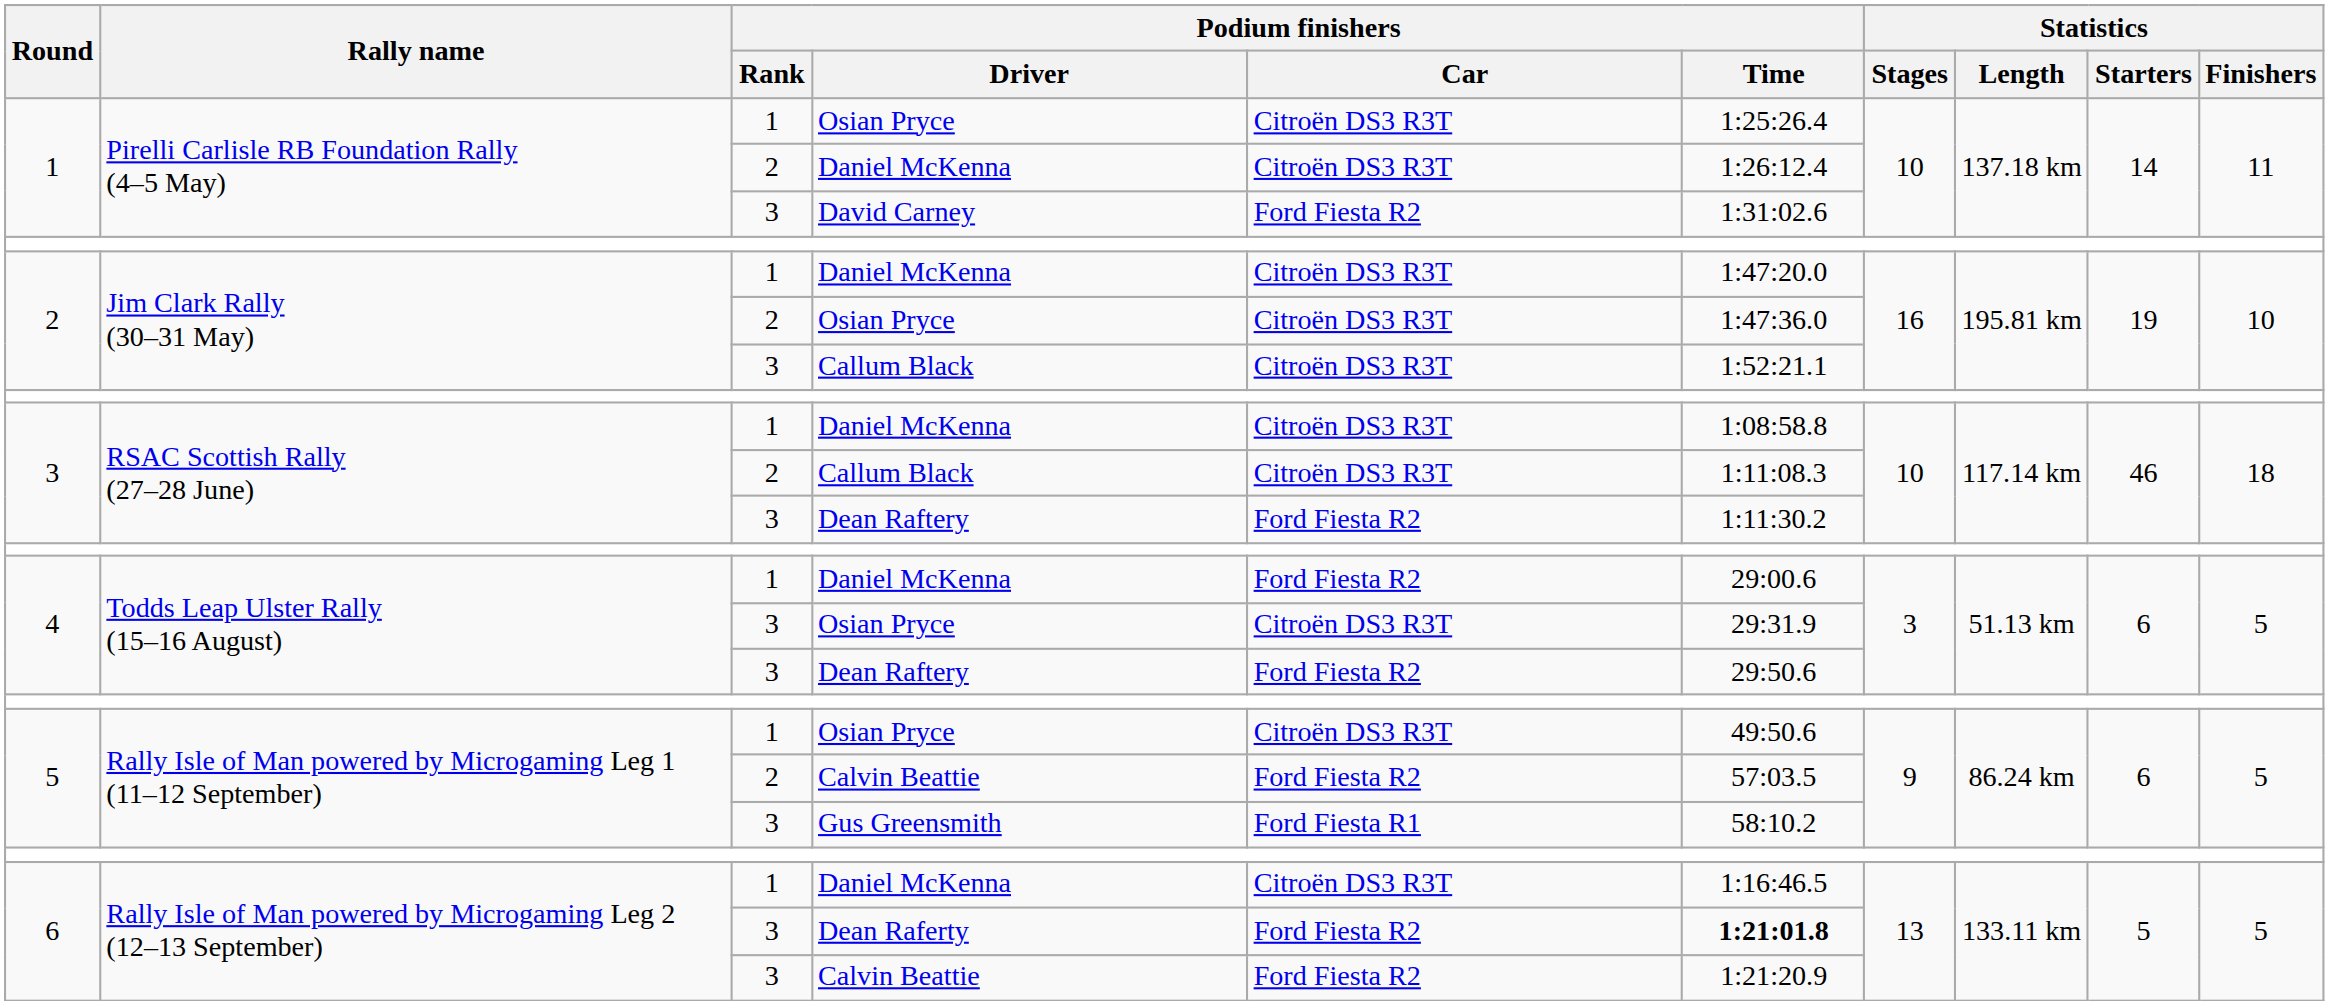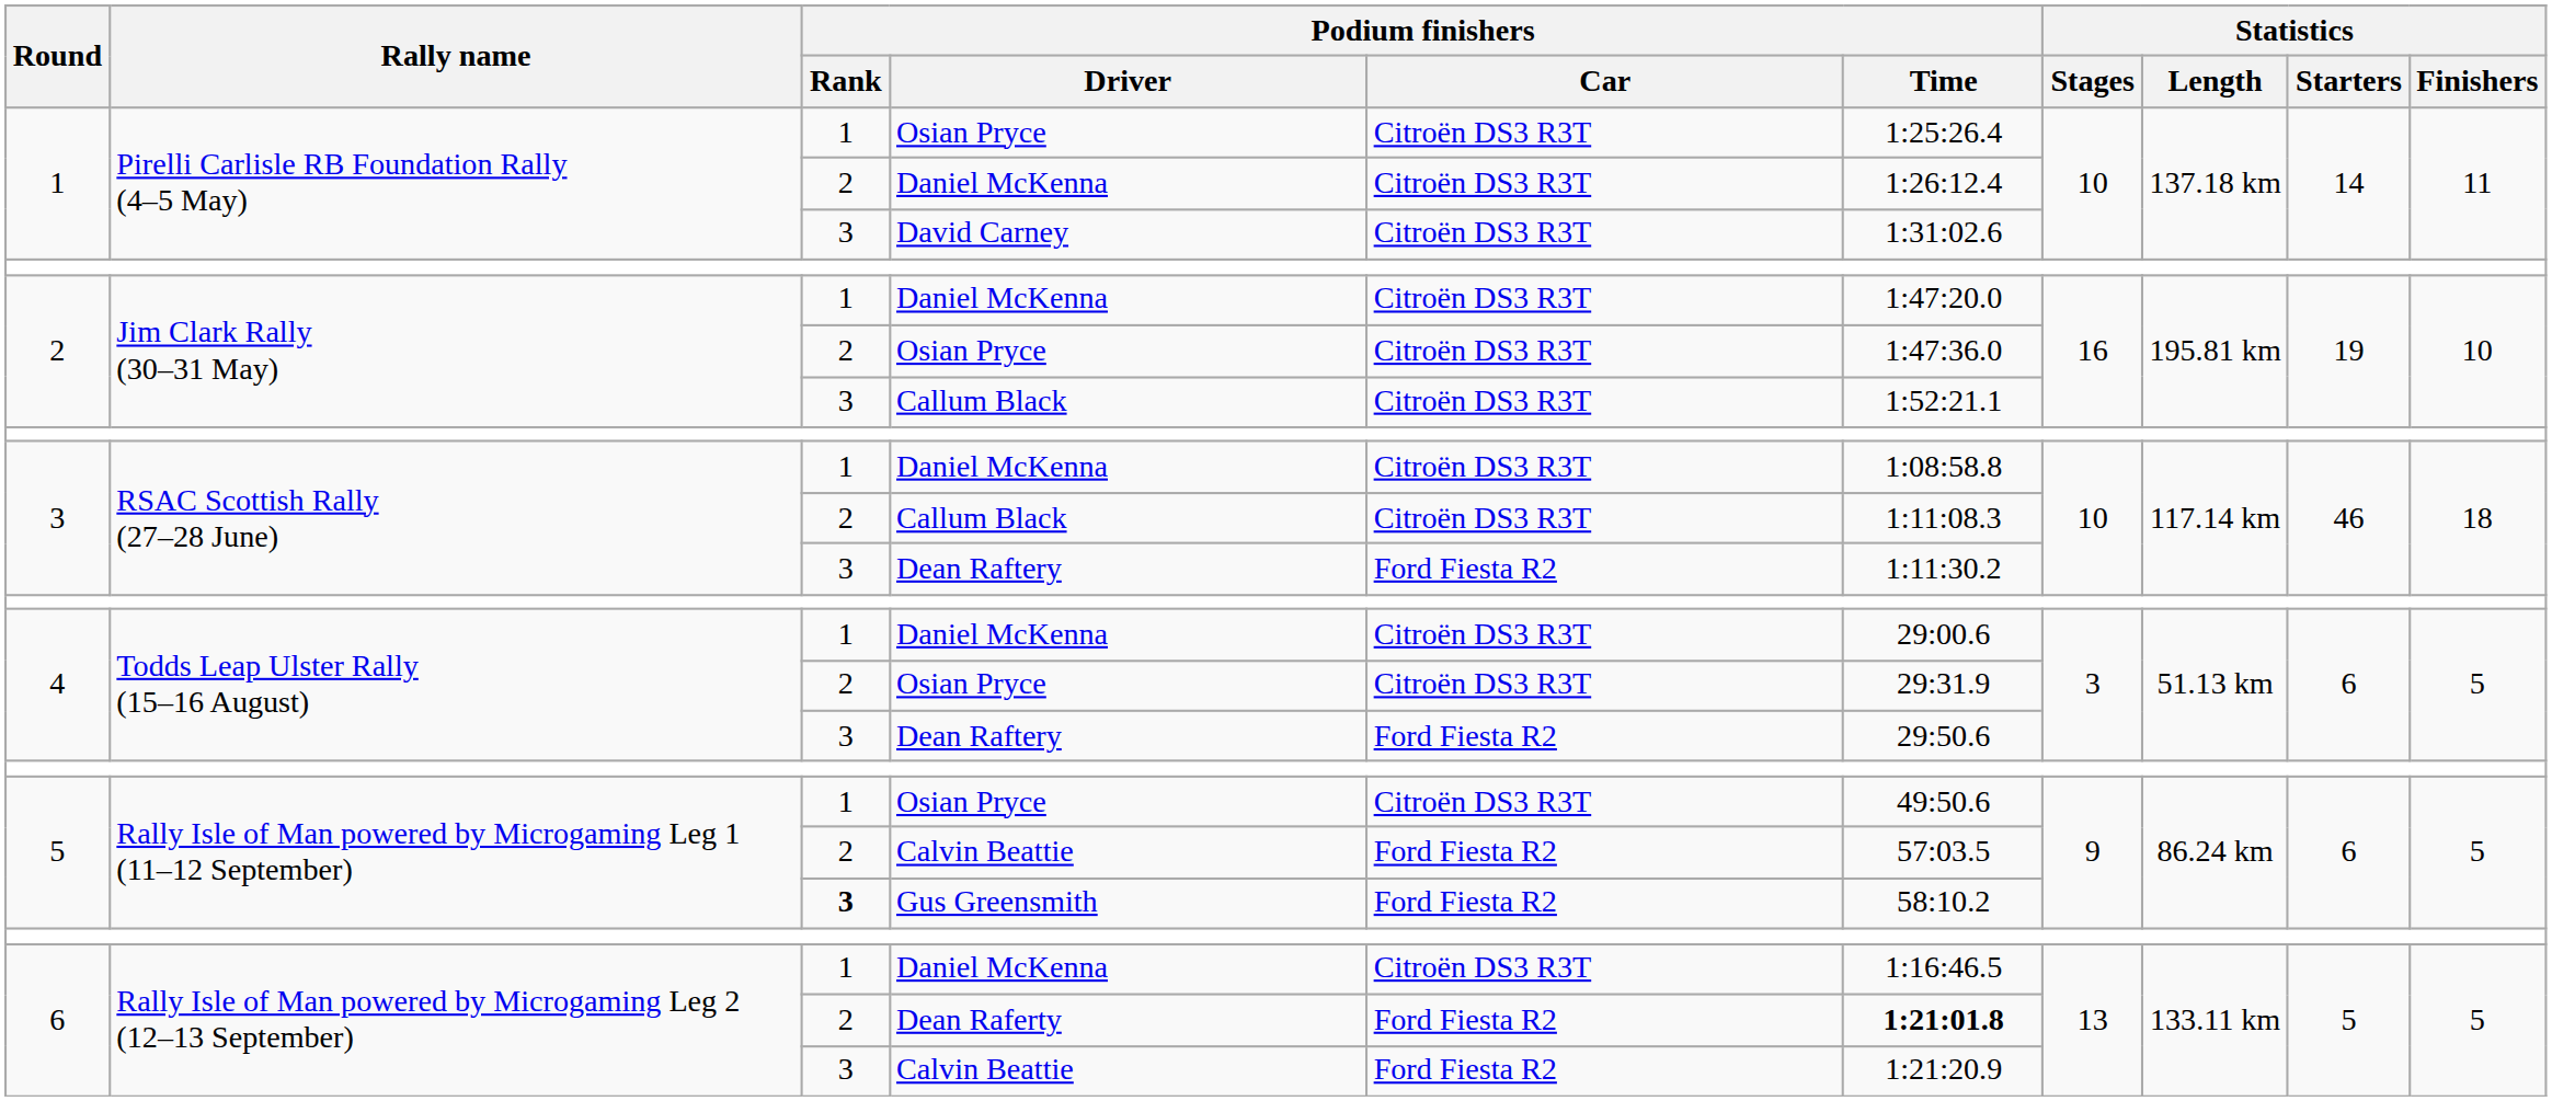David Carney | Podium finishers / Car: Ford Fiesta R2 -> Citroën DS3 R3T
4 / Daniel McKenna | Podium finishers / Car: Ford Fiesta R2 -> Citroën DS3 R3T
4 / Osian Pryce | Podium finishers / Rank: 3 -> 2
Gus Greensmith | Podium finishers / Rank: normal -> bold
Gus Greensmith | Podium finishers / Car: Ford Fiesta R1 -> Ford Fiesta R2
Dean Raferty | Podium finishers / Rank: 3 -> 2
